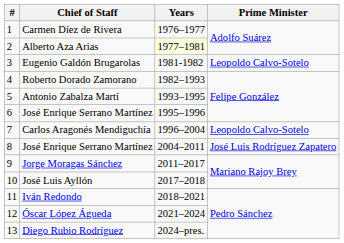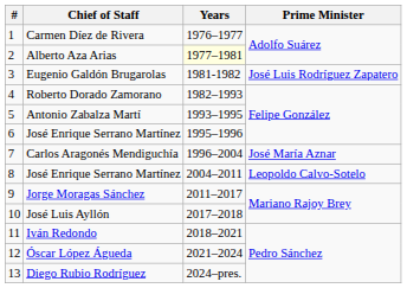Eugenio Galdón Brugarolas | Prime Minister: Leopoldo Calvo-Sotelo -> José Luis Rodríguez Zapatero
Carlos Aragonés Mendiguchía | Prime Minister: Leopoldo Calvo-Sotelo -> José María Aznar
8 / José Enrique Serrano Martínez | Prime Minister: José Luis Rodríguez Zapatero -> Leopoldo Calvo-Sotelo
